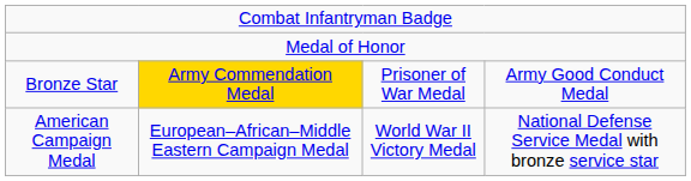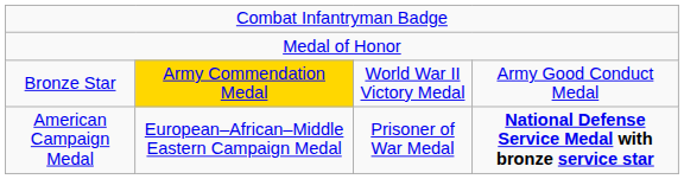Bronze Star | column 3: Prisoner of War Medal -> World War II Victory Medal
American Campaign Medal | column 3: World War II Victory Medal -> Prisoner of War Medal
American Campaign Medal | column 4: normal -> bold
